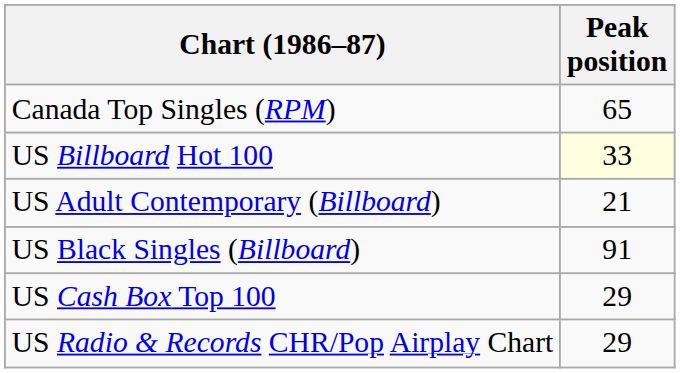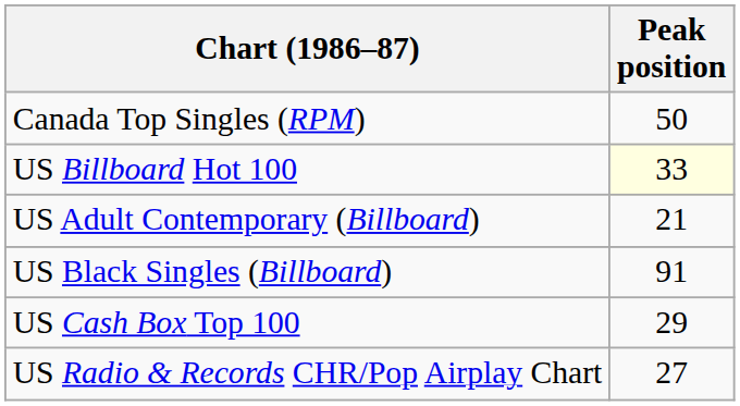Canada Top Singles (RPM) | Peak position: 65 -> 50
US Radio & Records CHR/Pop Airplay Chart | Peak position: 29 -> 27
